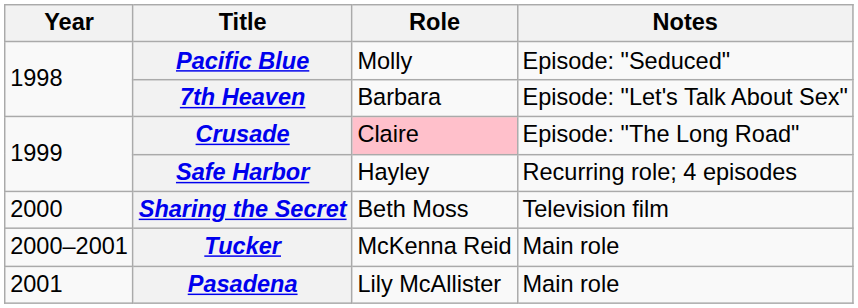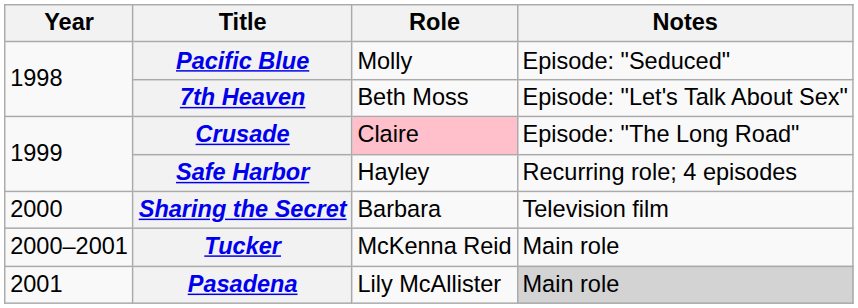7th Heaven | Role: Barbara -> Beth Moss
Sharing the Secret | Role: Beth Moss -> Barbara
Pasadena | Notes: no background -> lightgrey background
